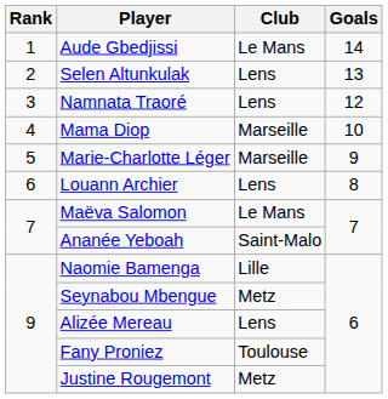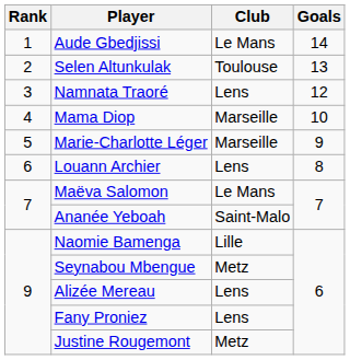Selen Altunkulak | Club: Lens -> Toulouse
Fany Proniez | Club: Toulouse -> Lens
